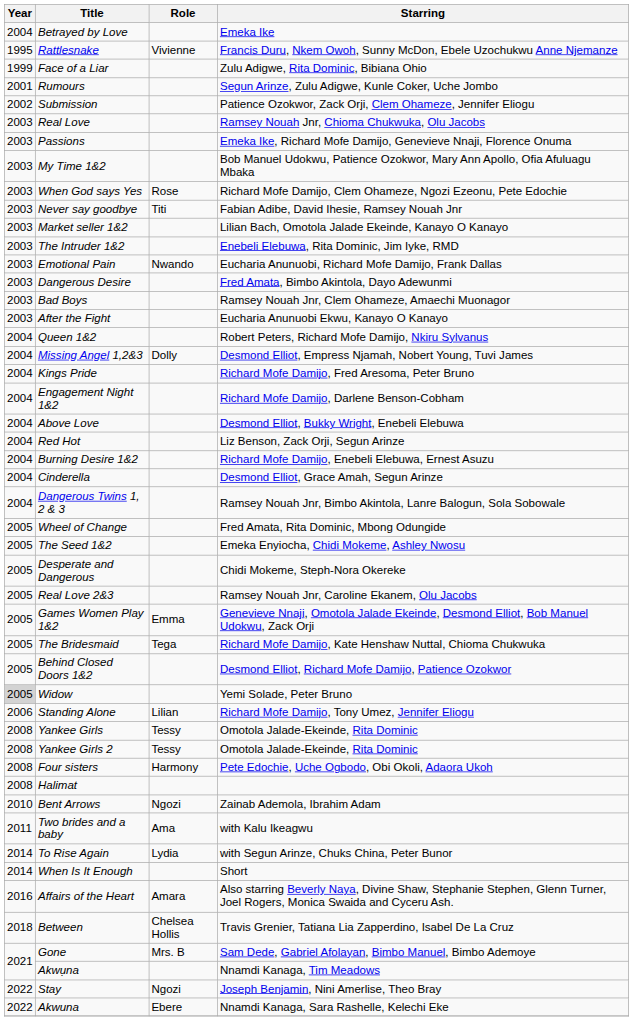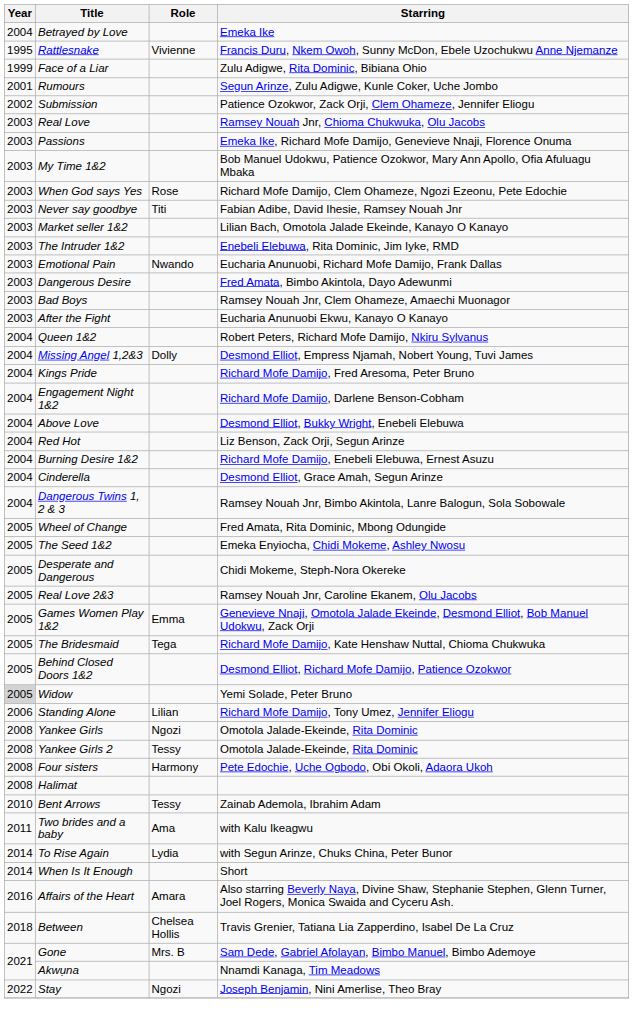Yankee Girls | Role: Tessy -> Ngozi
Bent Arrows | Role: Ngozi -> Tessy
- row: 2022 | Akwuna | Ebere | Nnamdi Kanaga, Sara Rashelle, Kelechi Eke
